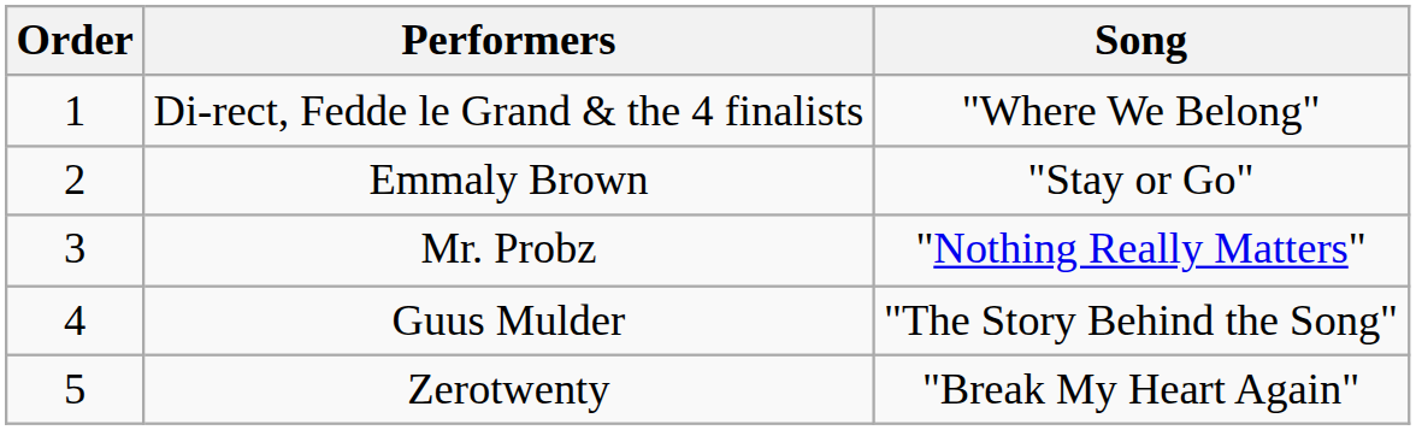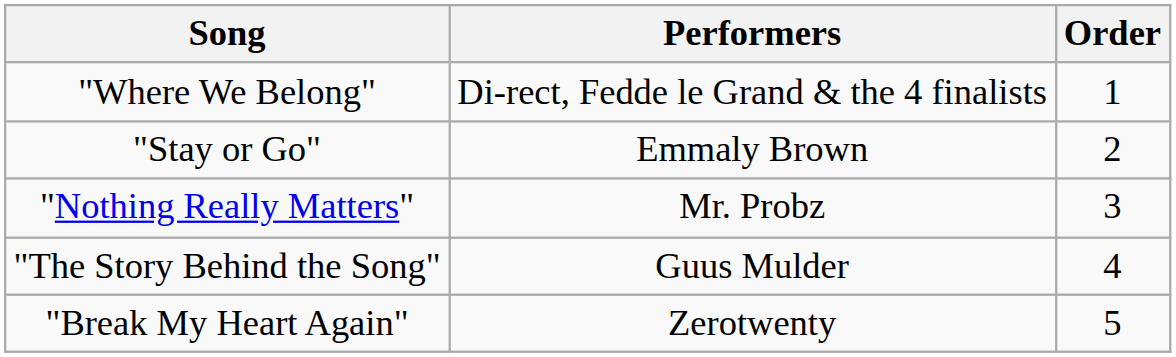columns swapped: Order <-> Song
